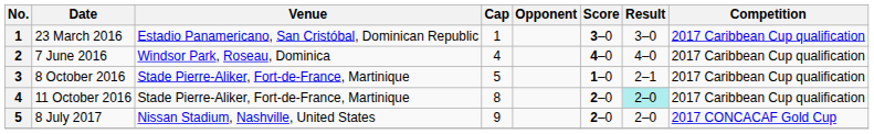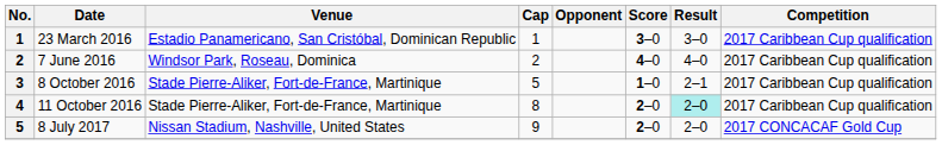7 June 2016 | Cap: 4 -> 2
